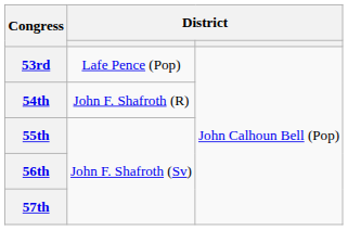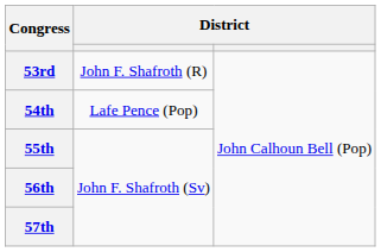53rd | column 2: Lafe Pence (Pop) -> John F. Shafroth (R)
54th | column 2: John F. Shafroth (R) -> Lafe Pence (Pop)
